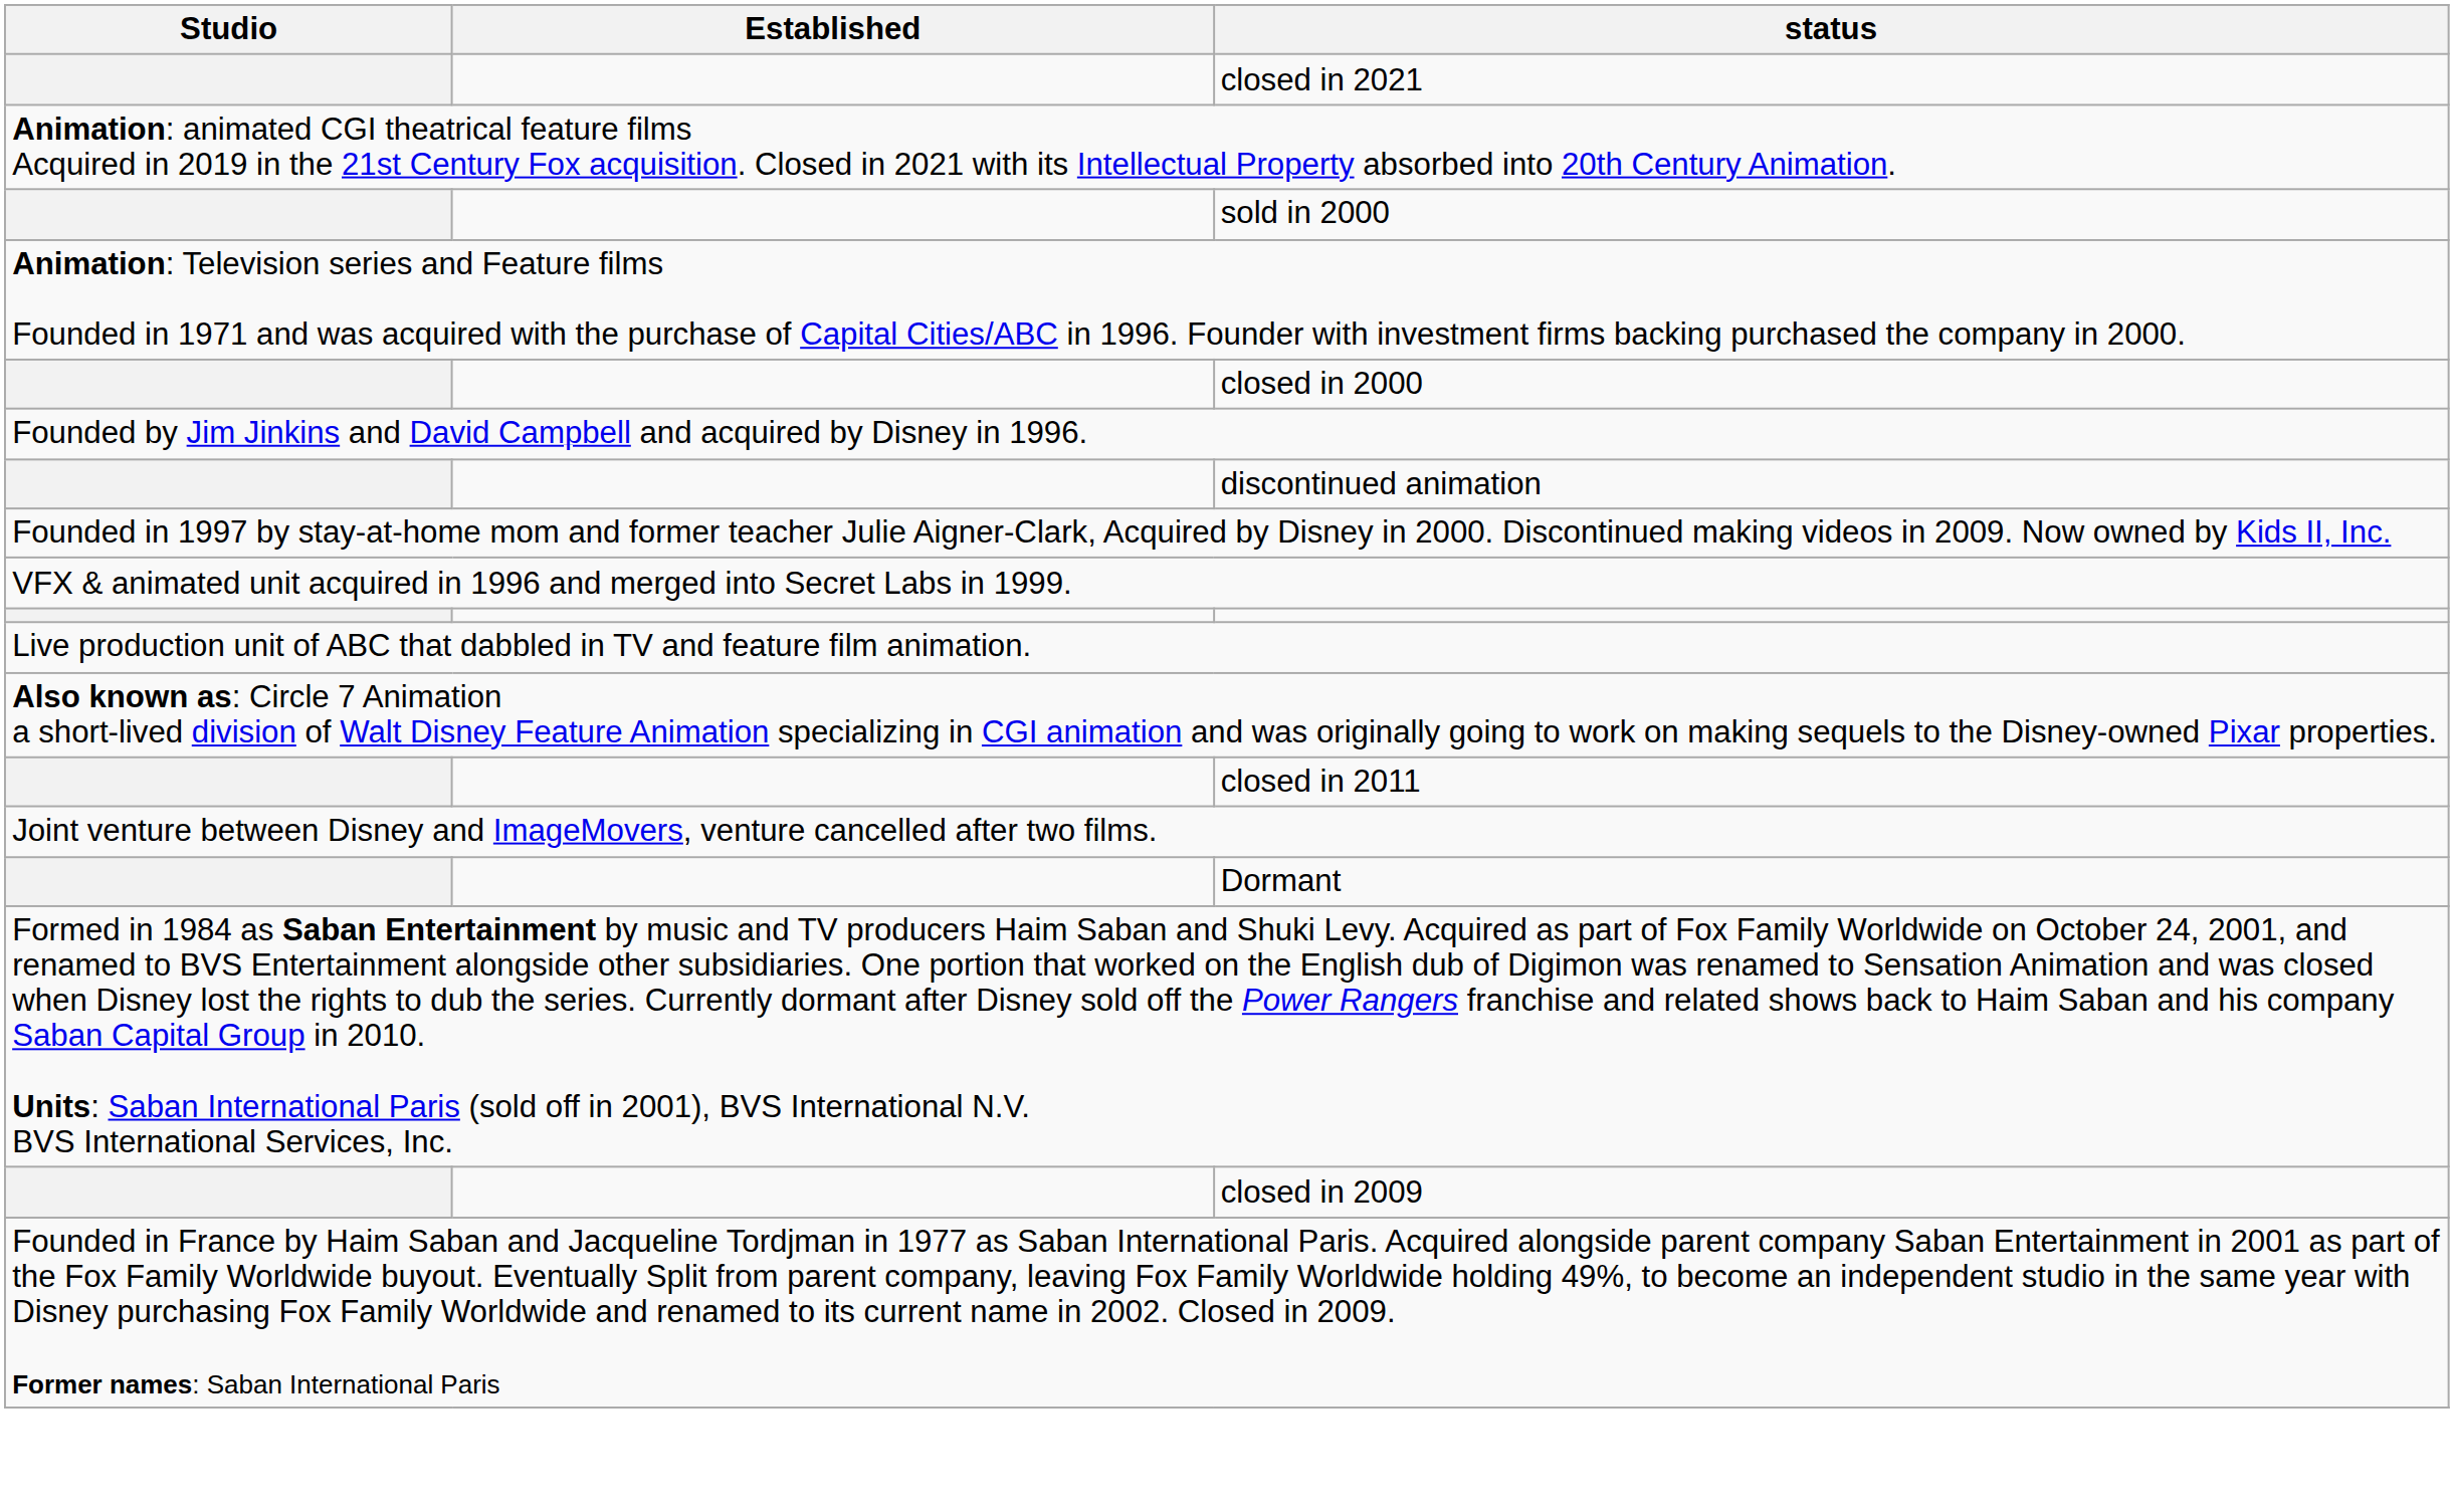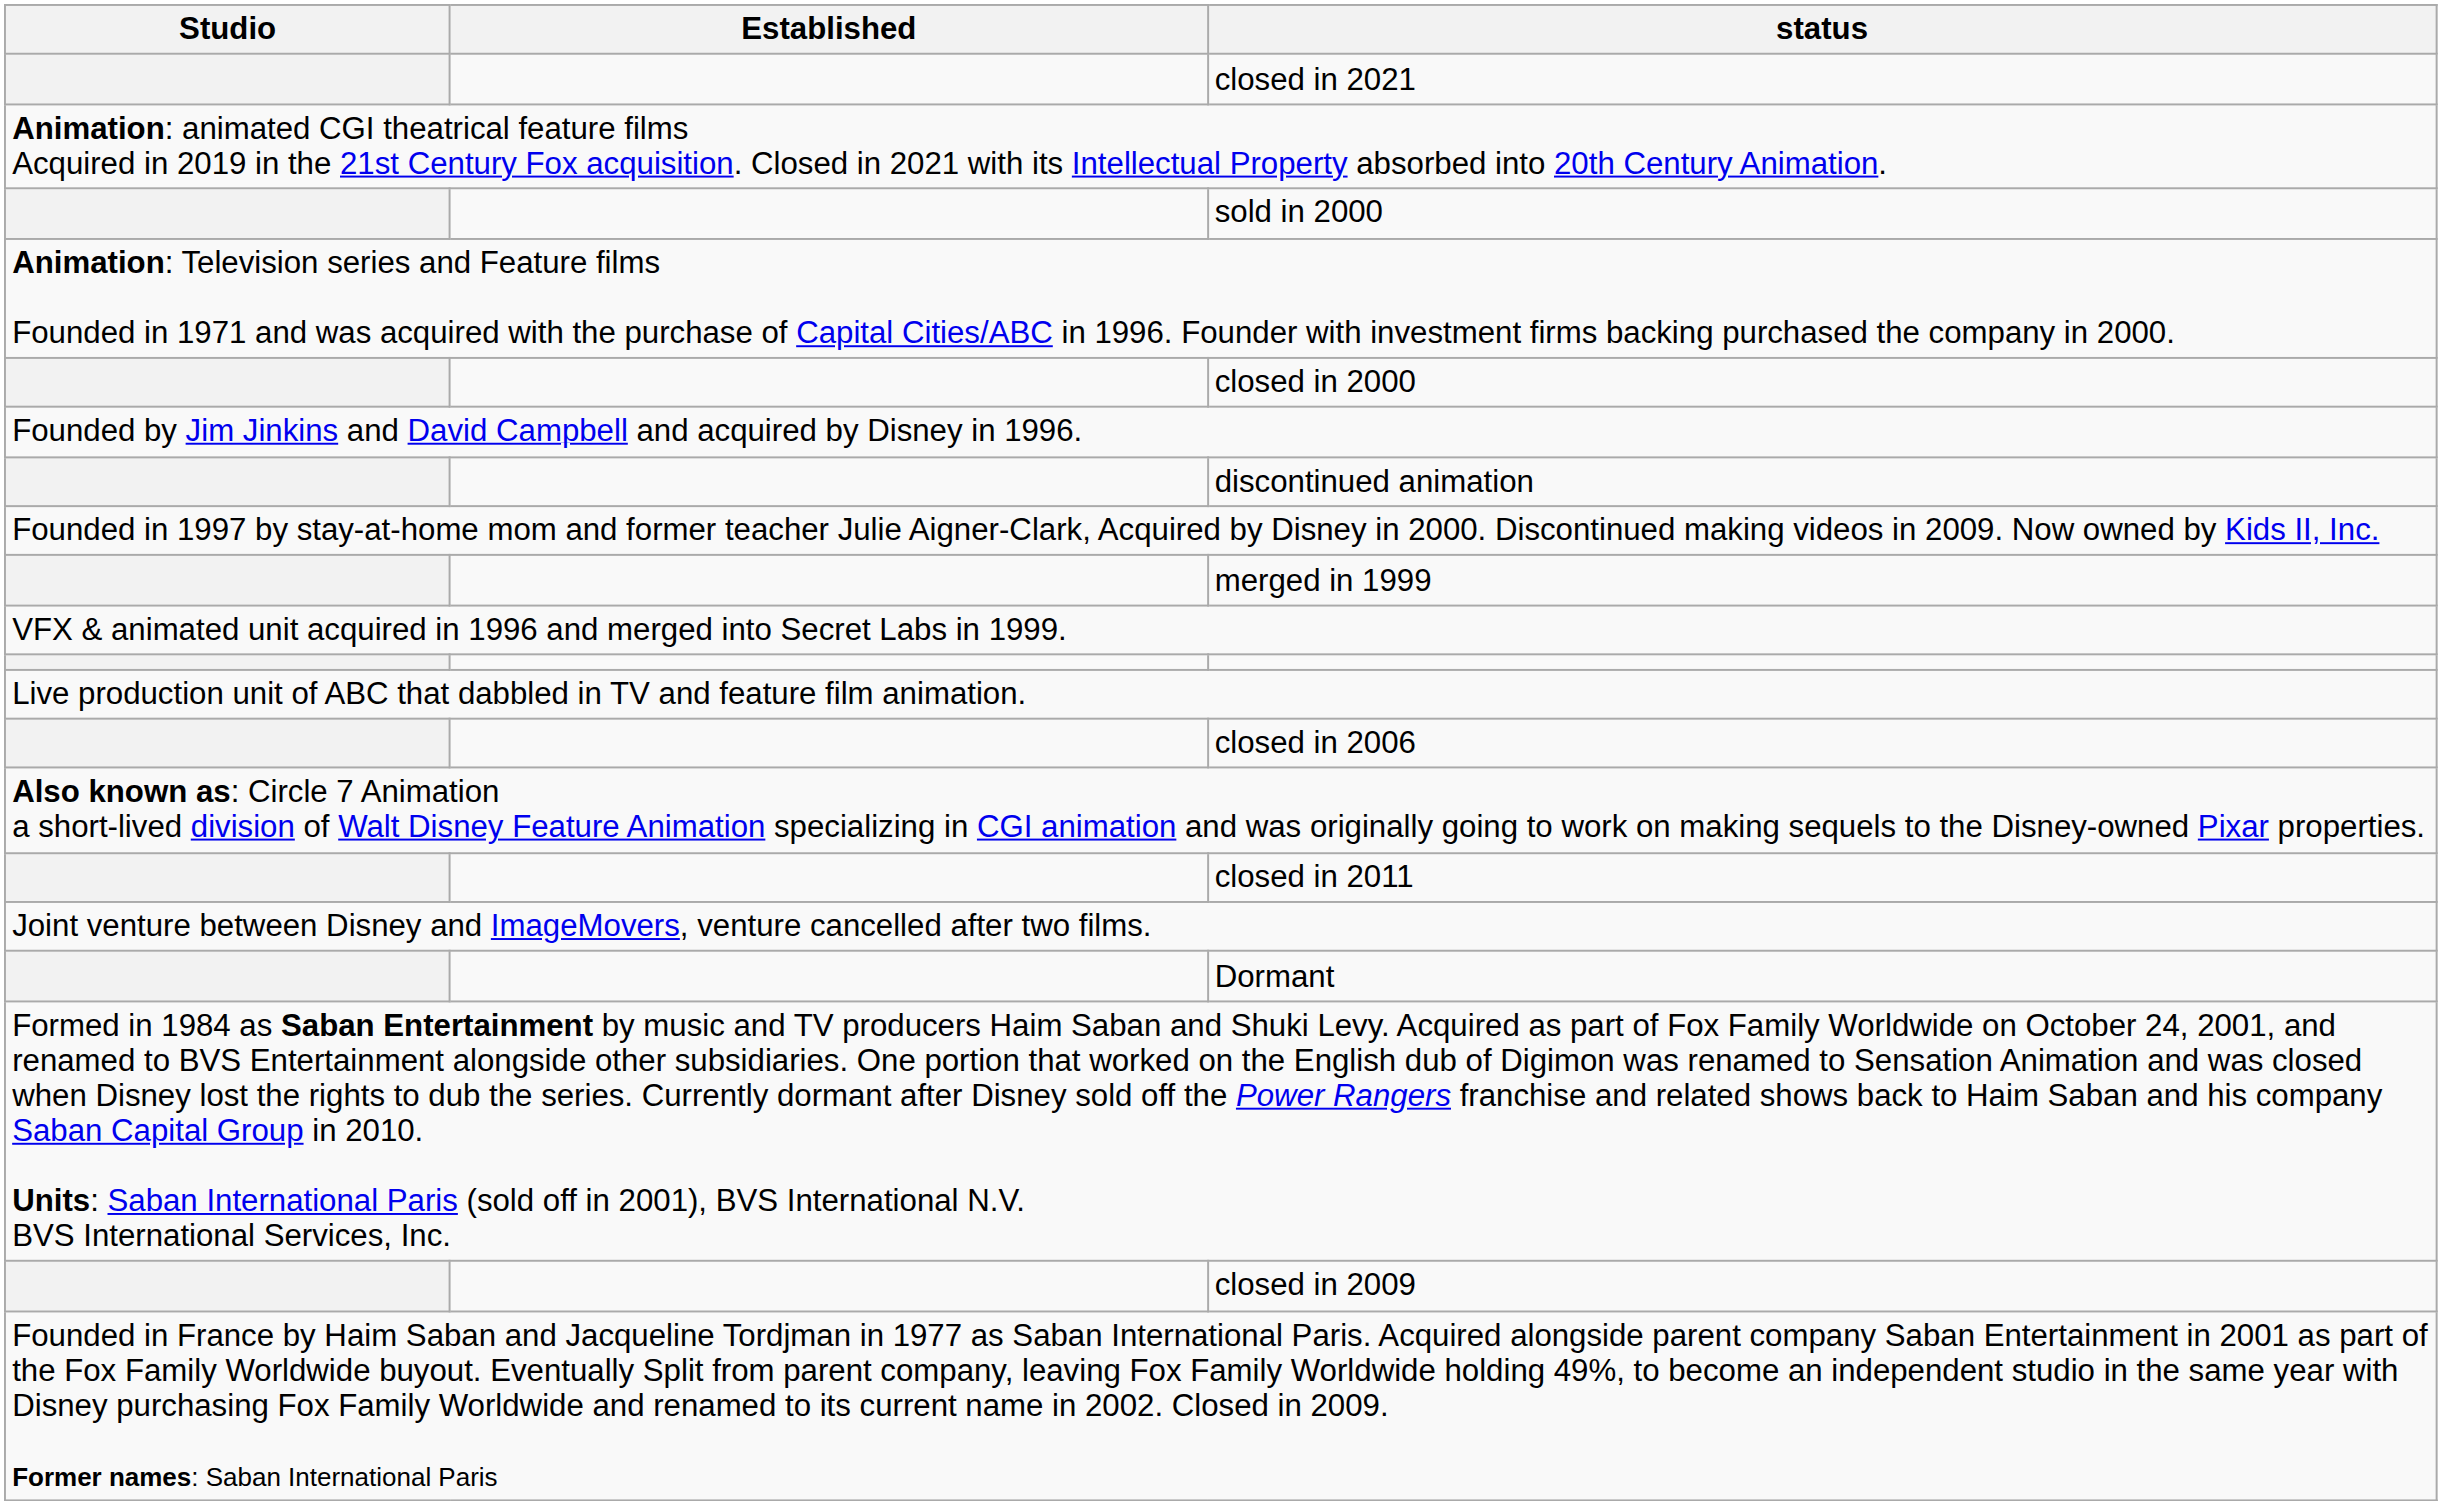+ row: merged in 1999
+ row: closed in 2006
